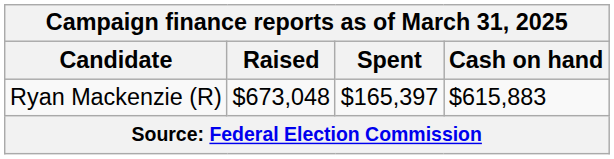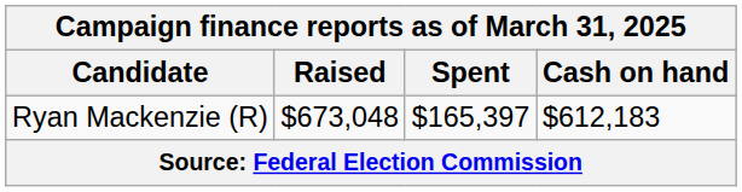Ryan Mackenzie (R) | Cash on hand: $615,883 -> $612,183
